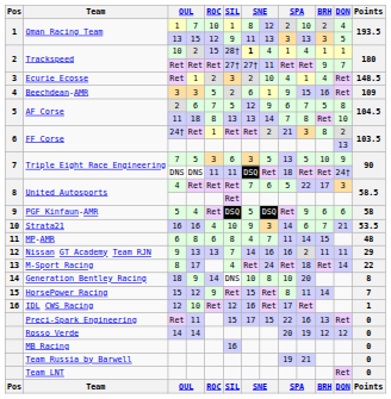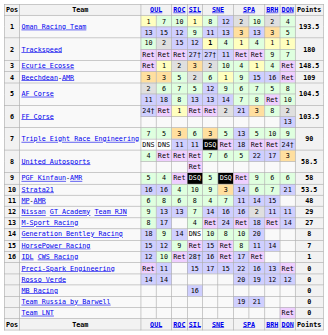Trackspeed / 10 | SIL: 28† -> 12
M-Sport Racing | Points: 22 -> 27
IDL CWS Racing | SIL: 12 -> 28†
